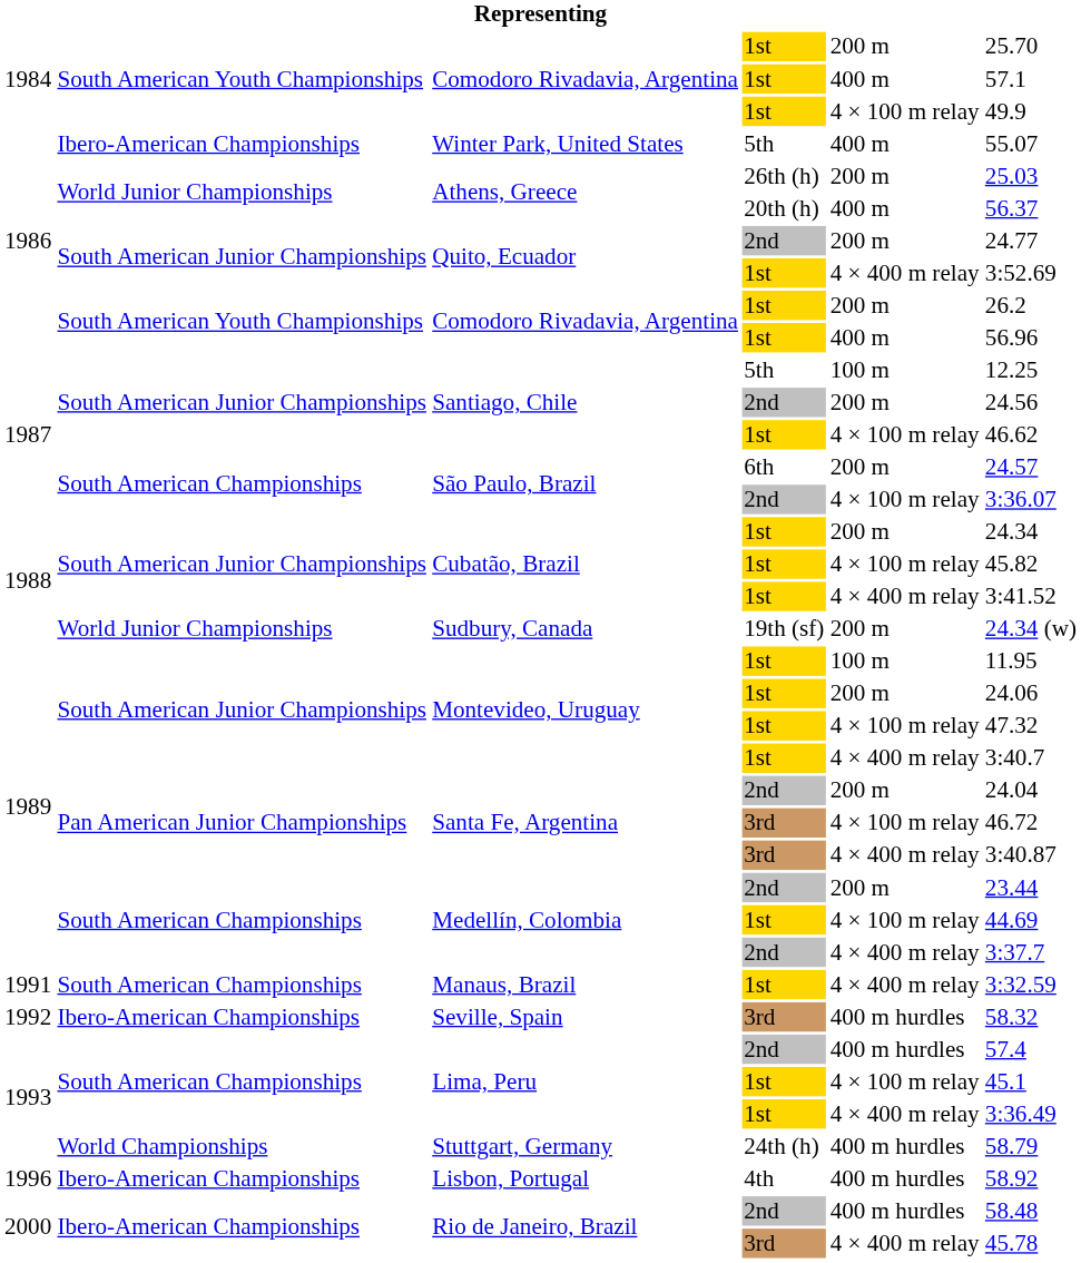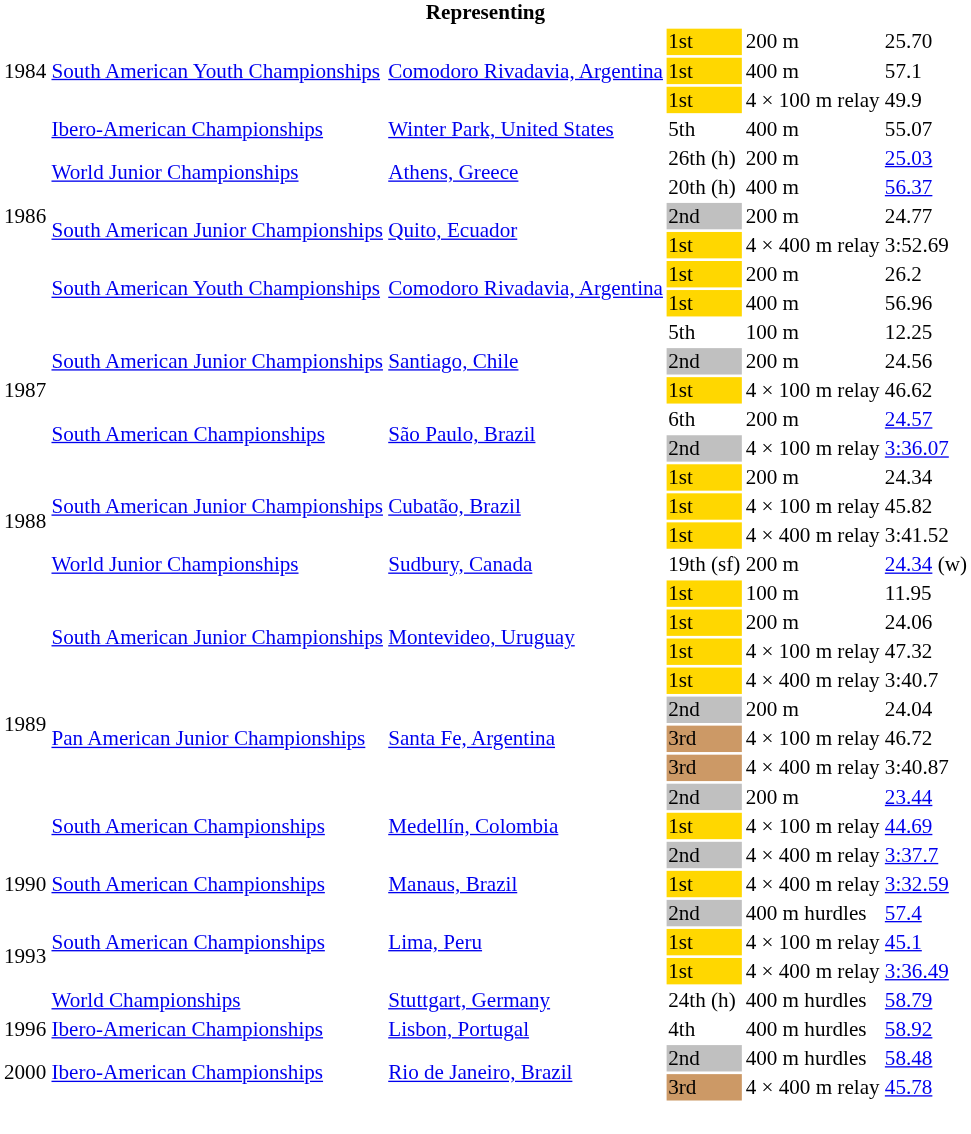Manaus, Brazil | column 1: 1991 -> 1990
- row: 1992 | Ibero-American Championships | Seville, Spain | 3rd | 400 m hurdles | 58.32
